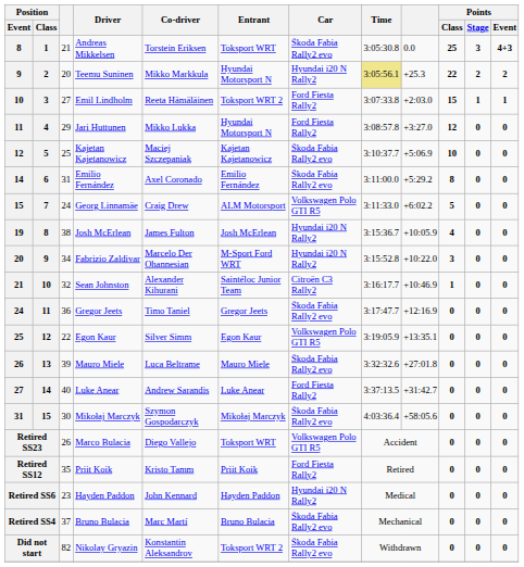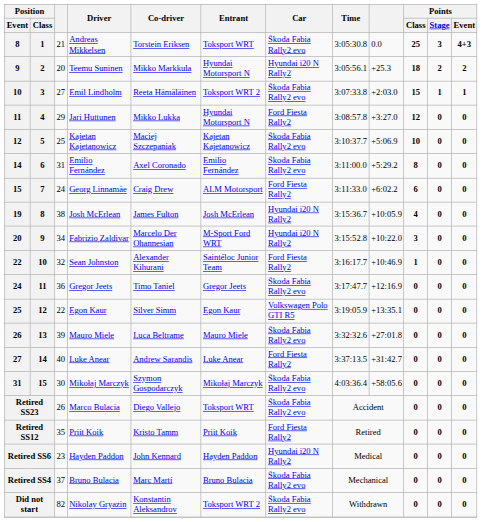Teemu Suninen | Time: khaki background -> no background
Teemu Suninen | Points / Class: 22 -> 18
Emil Lindholm | Car: Ford Fiesta Rally2 -> Škoda Fabia Rally2 evo
Georg Linnamäe | Car: Volkswagen Polo GTI R5 -> Ford Fiesta Rally2
Georg Linnamäe | Points / Class: 5 -> 6
Sean Johnston | Position / Event: 21 -> 22
Sean Johnston | Car: Citroën C3 Rally2 -> Ford Fiesta Rally2
Marco Bulacia | Car: Volkswagen Polo GTI R5 -> Škoda Fabia Rally2 evo
